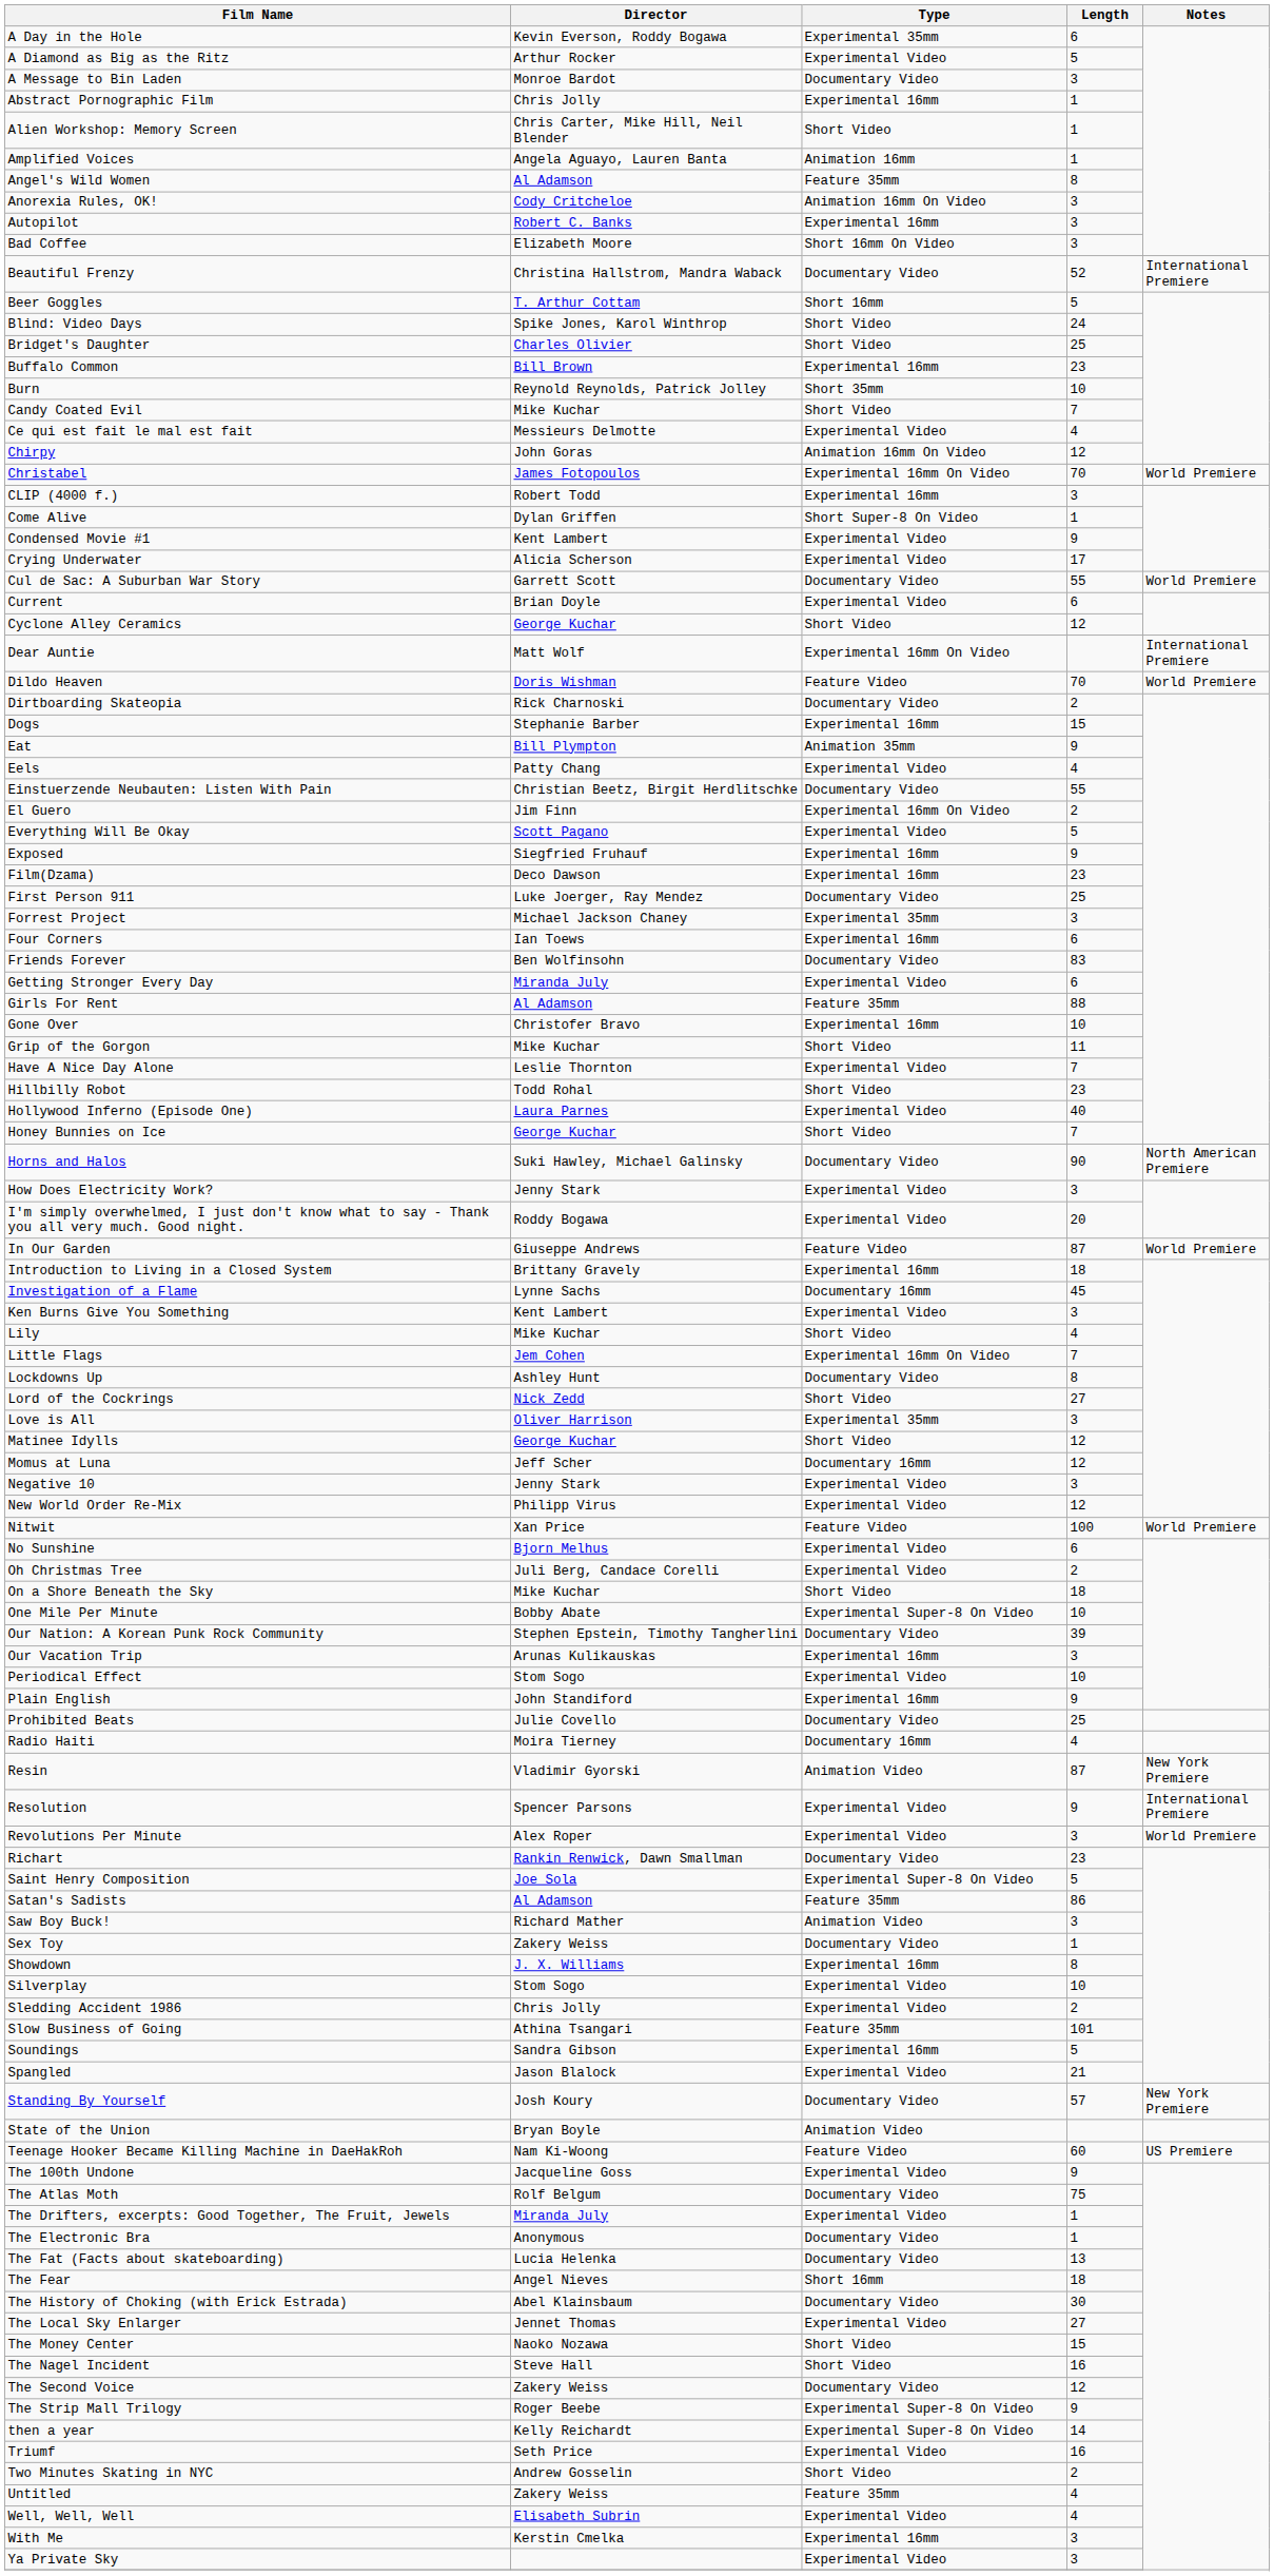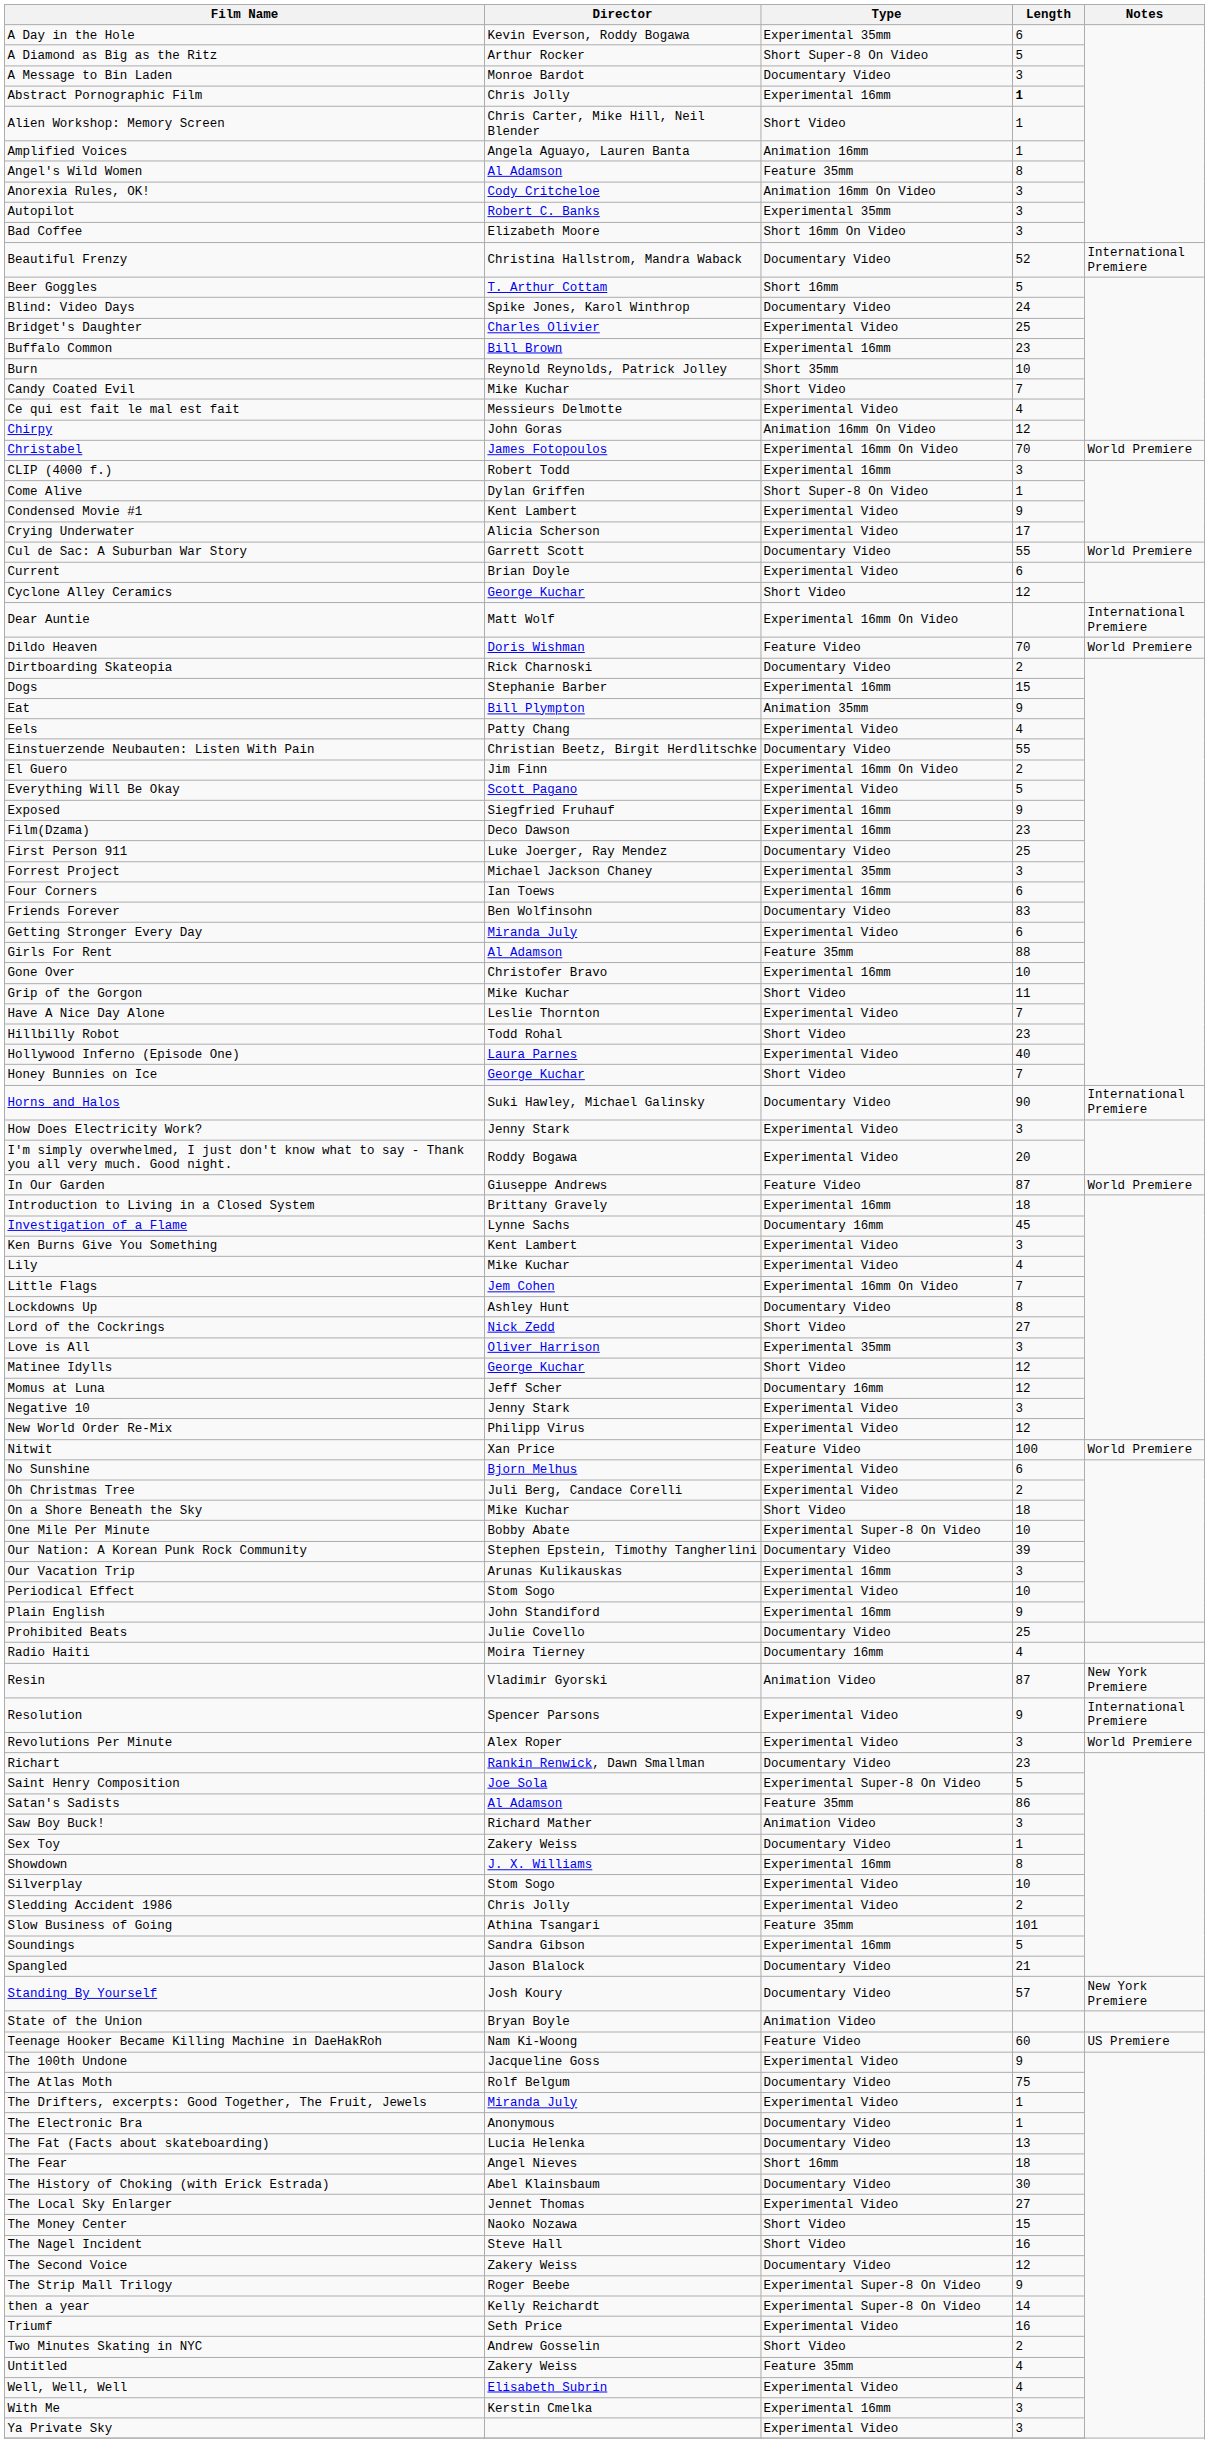A Diamond as Big as the Ritz | Type: Experimental Video -> Short Super-8 On Video
Abstract Pornographic Film | Length: normal -> bold
Autopilot | Type: Experimental 16mm -> Experimental 35mm
Blind: Video Days | Type: Short Video -> Documentary Video
Bridget's Daughter | Type: Short Video -> Experimental Video
Horns and Halos | Notes: North American Premiere -> International Premiere
Lily | Type: Short Video -> Experimental Video
Spangled | Type: Experimental Video -> Documentary Video
